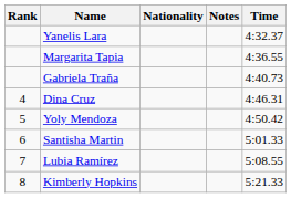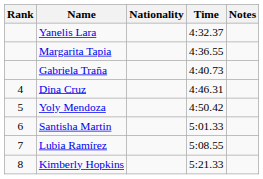columns swapped: Time <-> Notes
